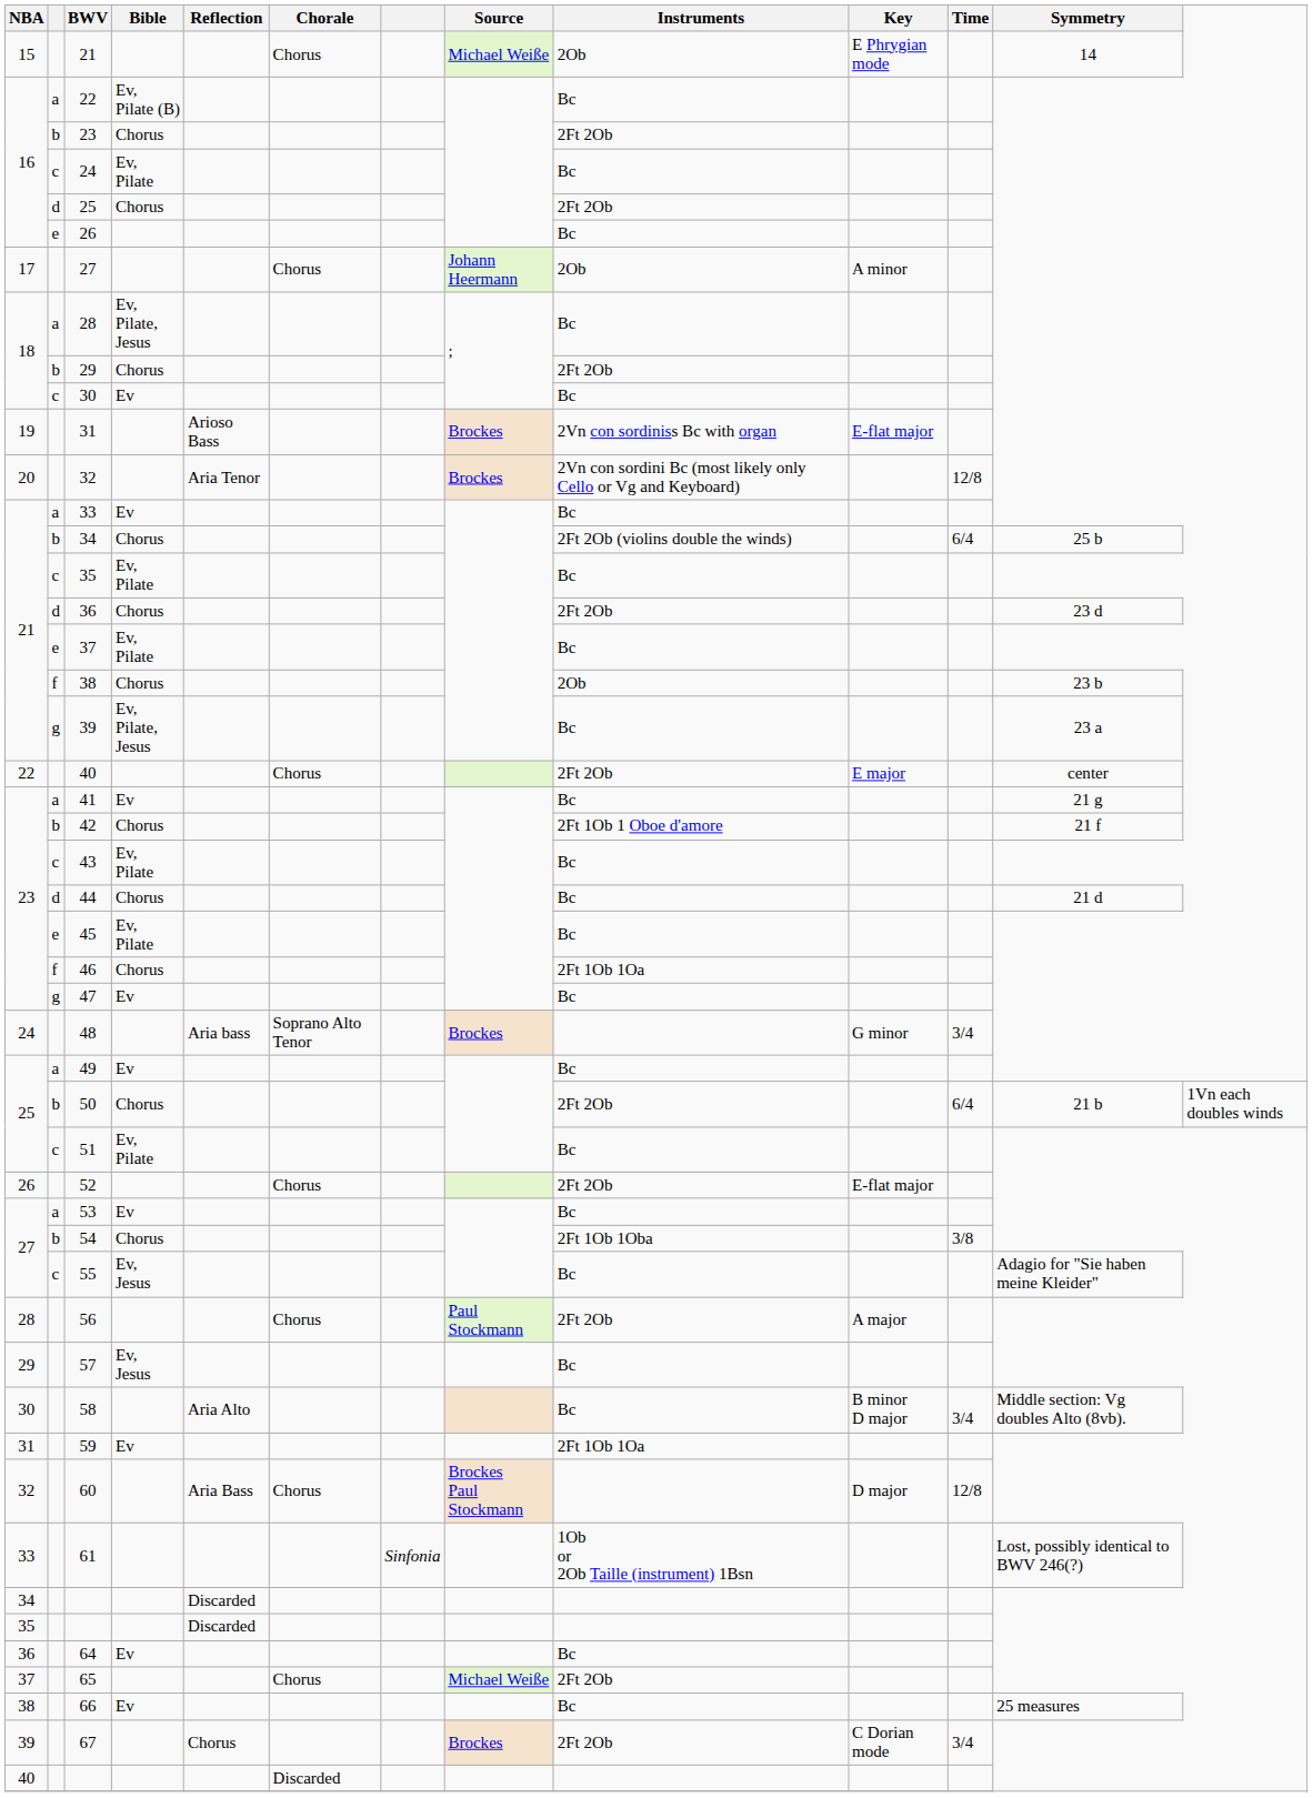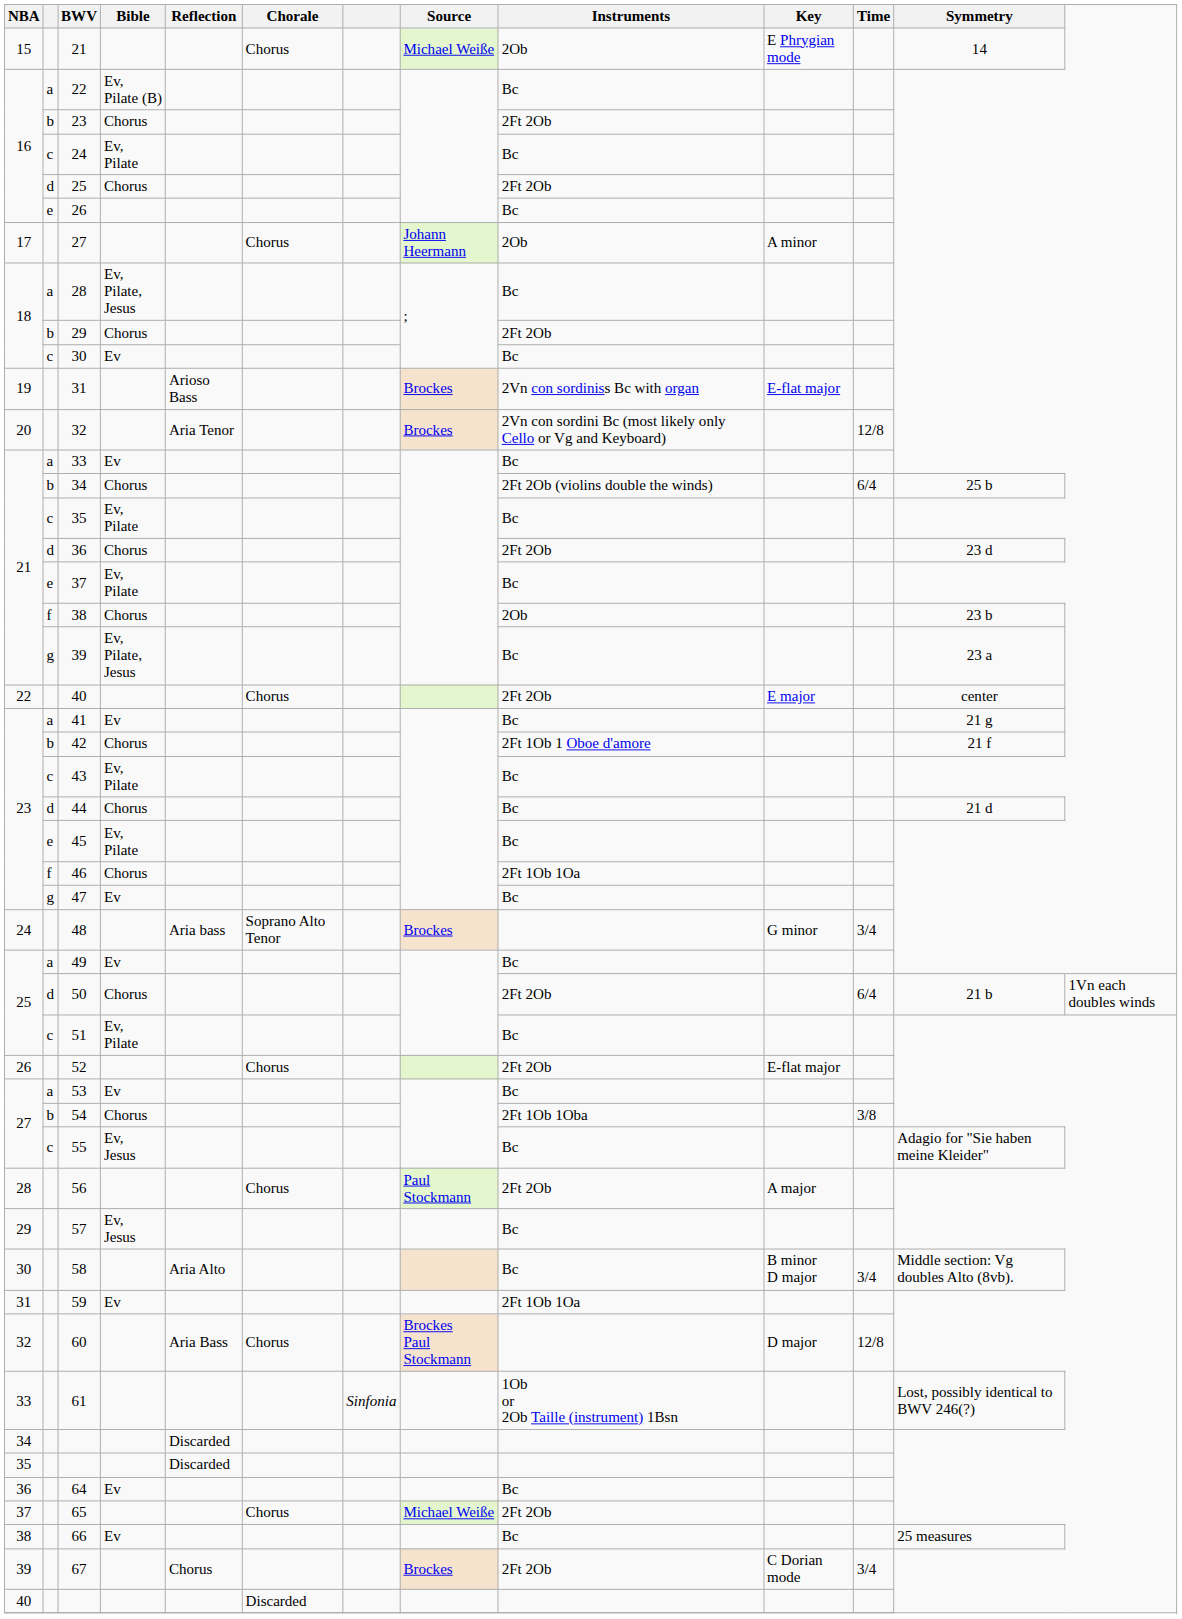50 | column 2: b -> d
